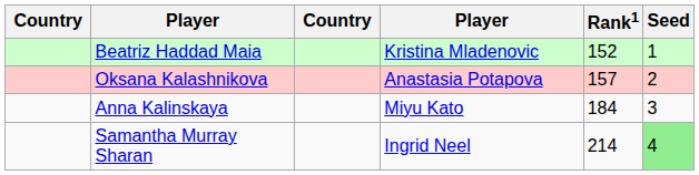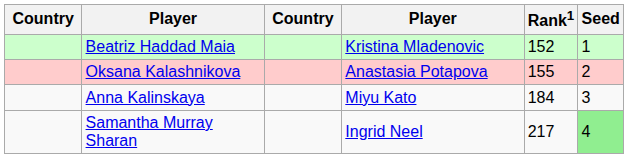Oksana Kalashnikova | Rank1: 157 -> 155
Samantha Murray Sharan | Rank1: 214 -> 217
